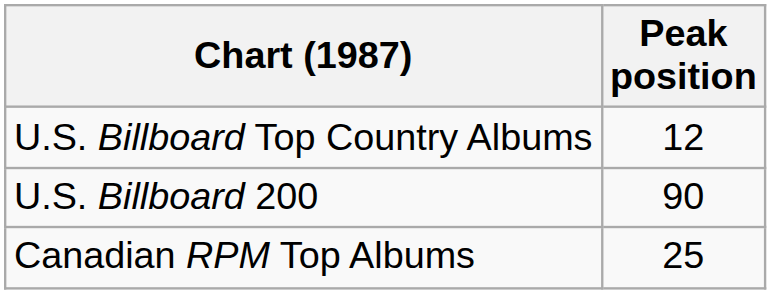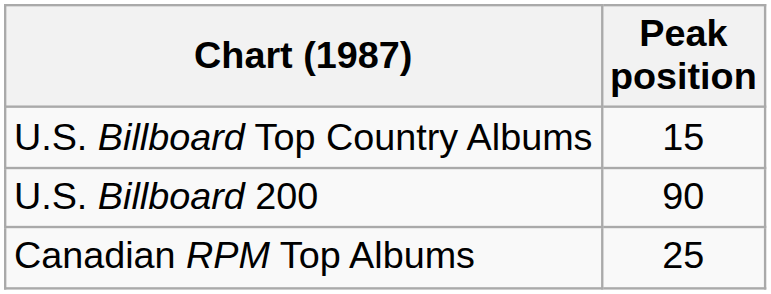U.S. Billboard Top Country Albums | Peak position: 12 -> 15
